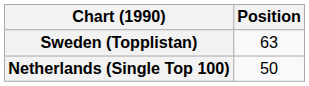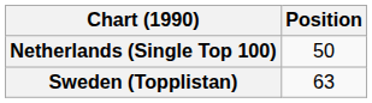rows swapped: Netherlands (Single Top 100) <-> Sweden (Topplistan)
